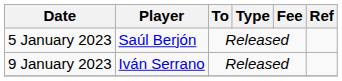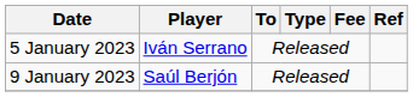5 January 2023 | Player: Saúl Berjón -> Iván Serrano
9 January 2023 | Player: Iván Serrano -> Saúl Berjón
